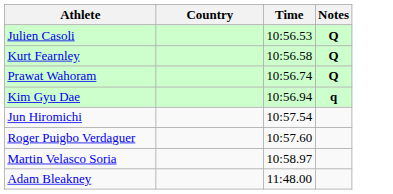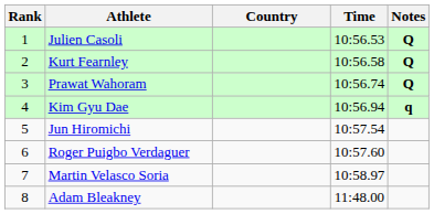+ column: Rank | 1 | 2 | 3 | 4 | 5 | 6 | 7 | 8
